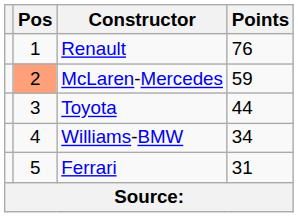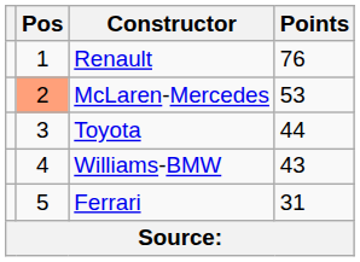McLaren-Mercedes | Points: 59 -> 53
Williams-BMW | Points: 34 -> 43
